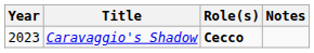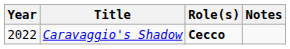Caravaggio's Shadow | Year: 2023 -> 2022
